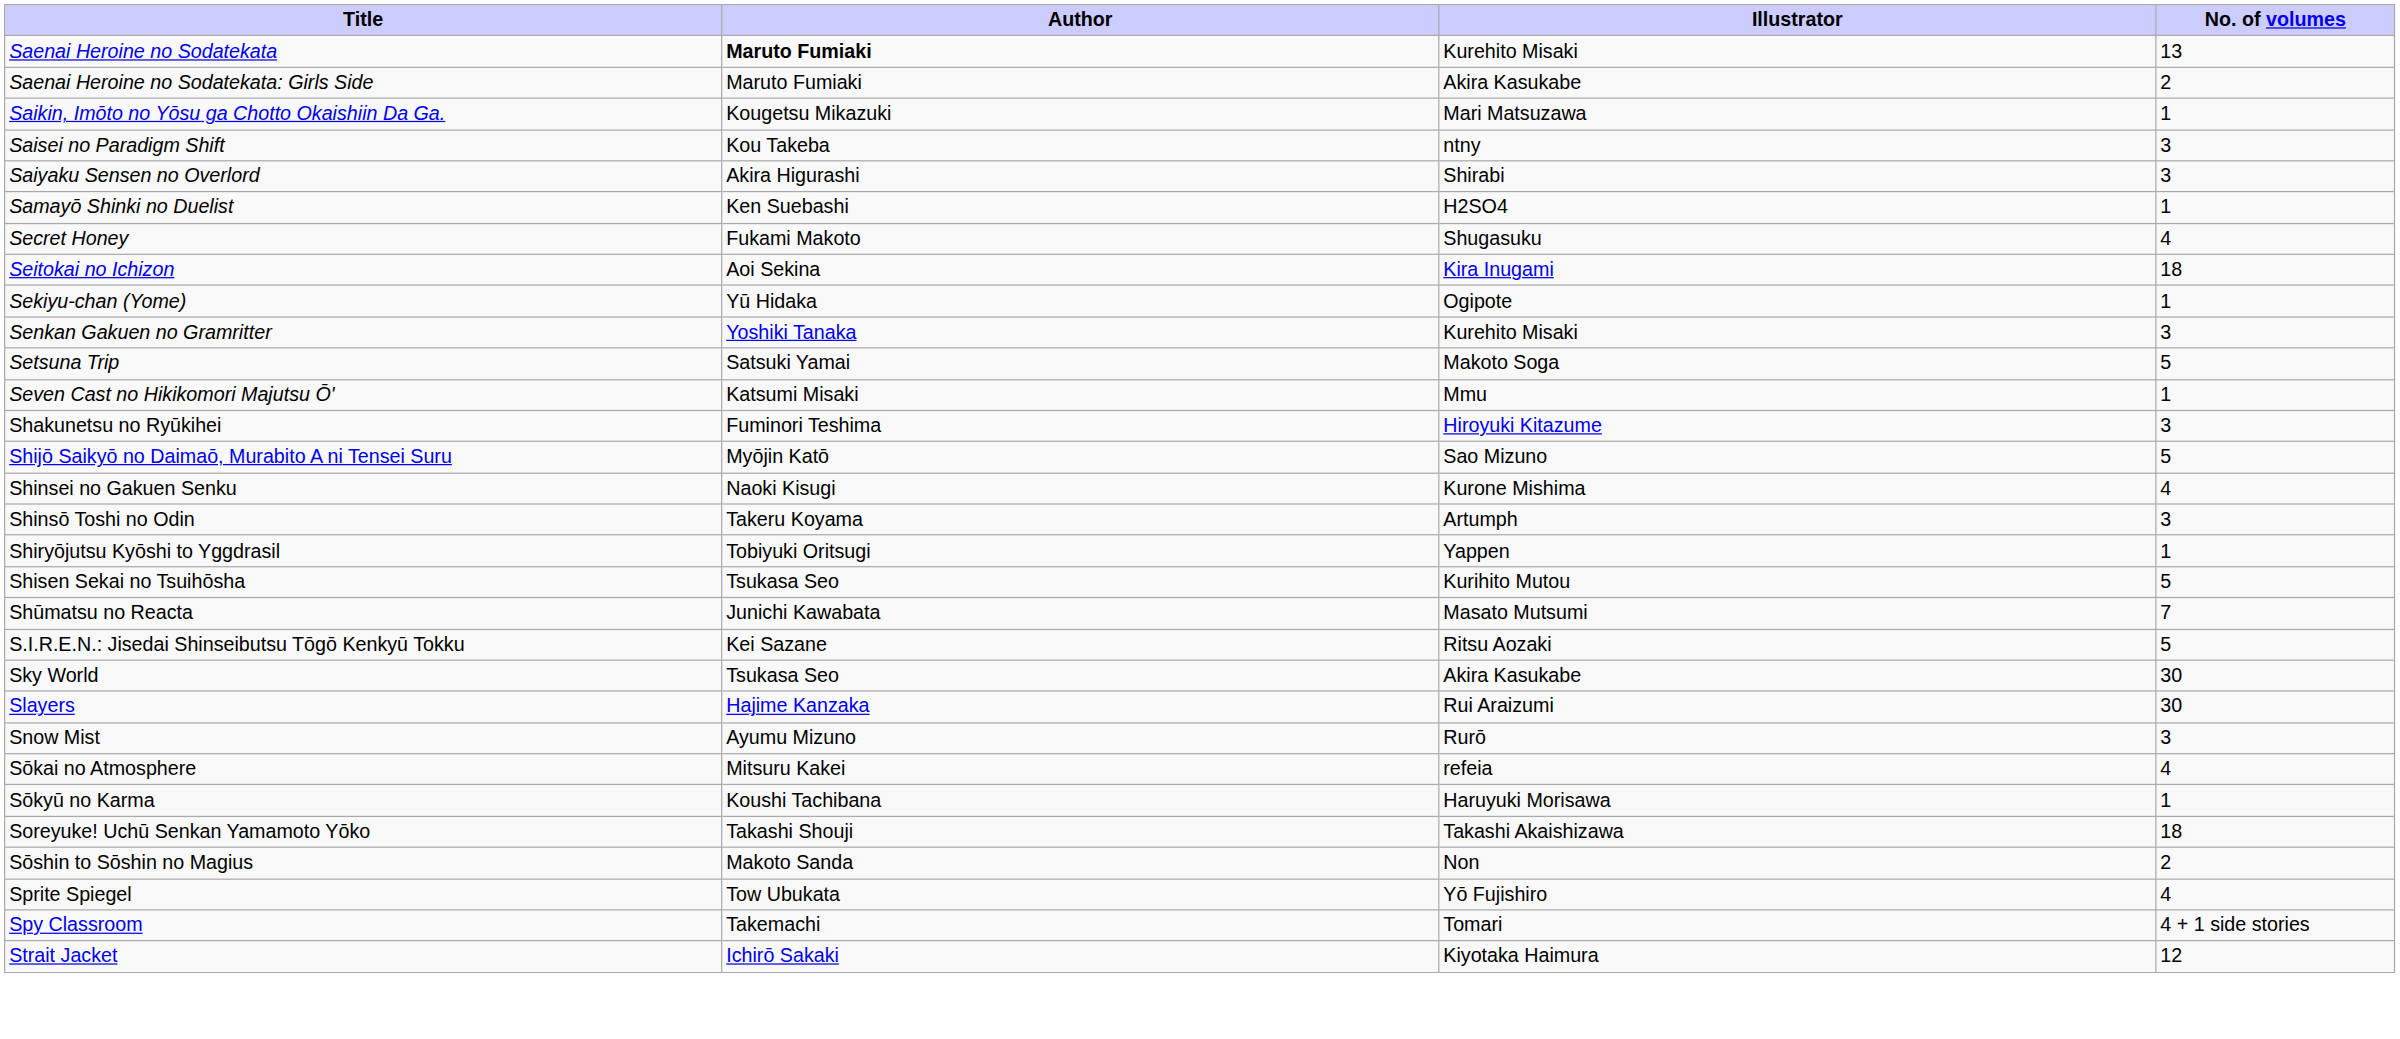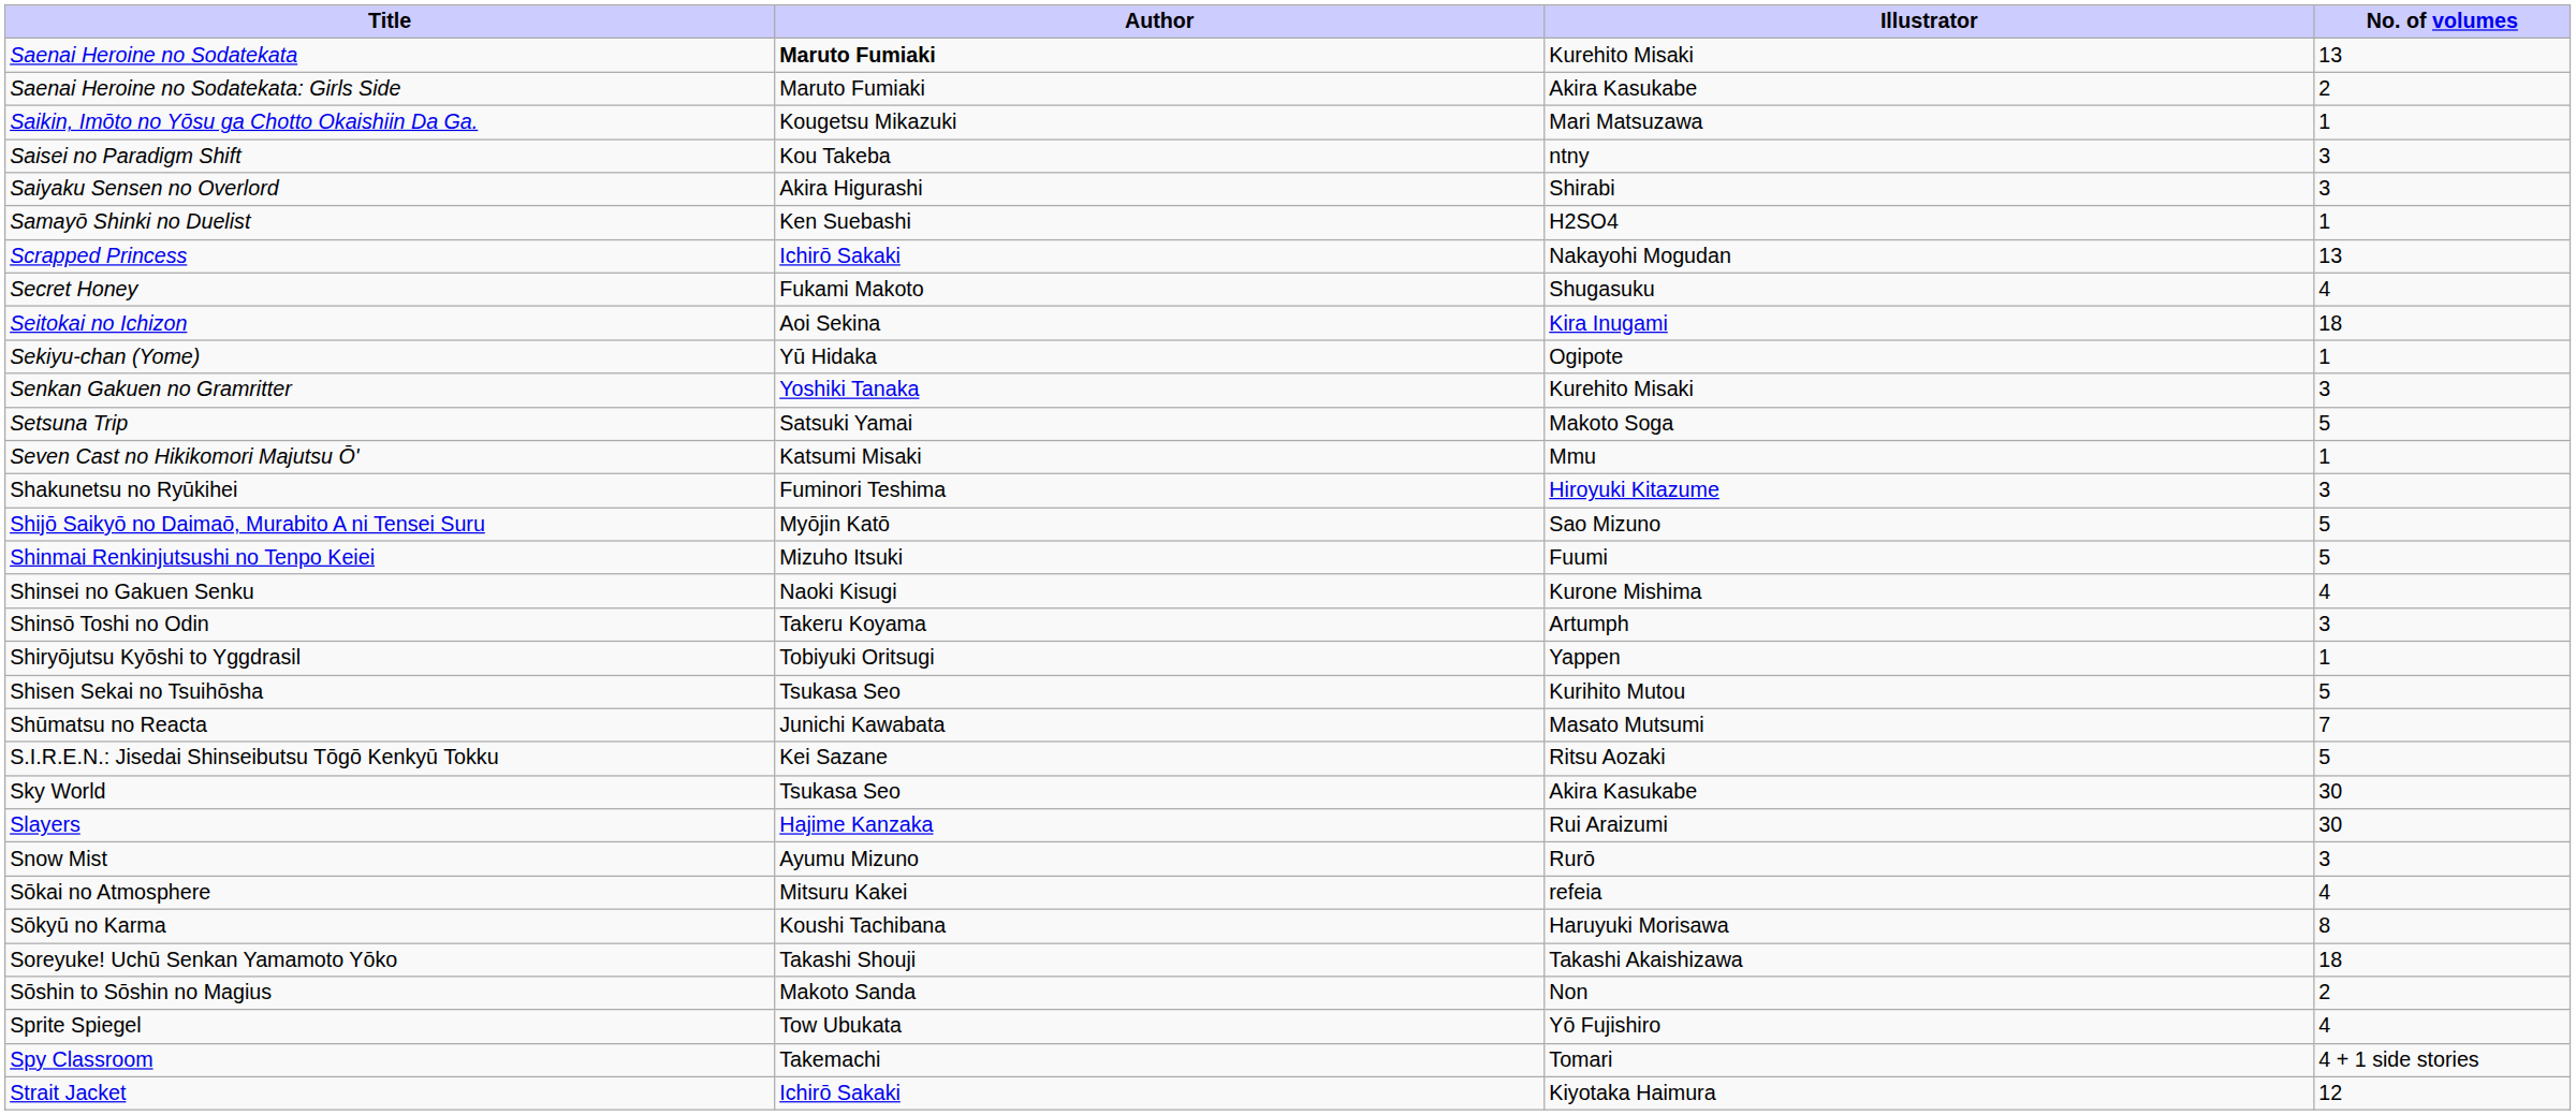+ row: Scrapped Princess | Ichirō Sakaki | Nakayohi Mogudan | 13
+ row: Shinmai Renkinjutsushi no Tenpo Keiei | Mizuho Itsuki | Fuumi | 5
Sōkyū no Karma | No. of volumes: 1 -> 8
